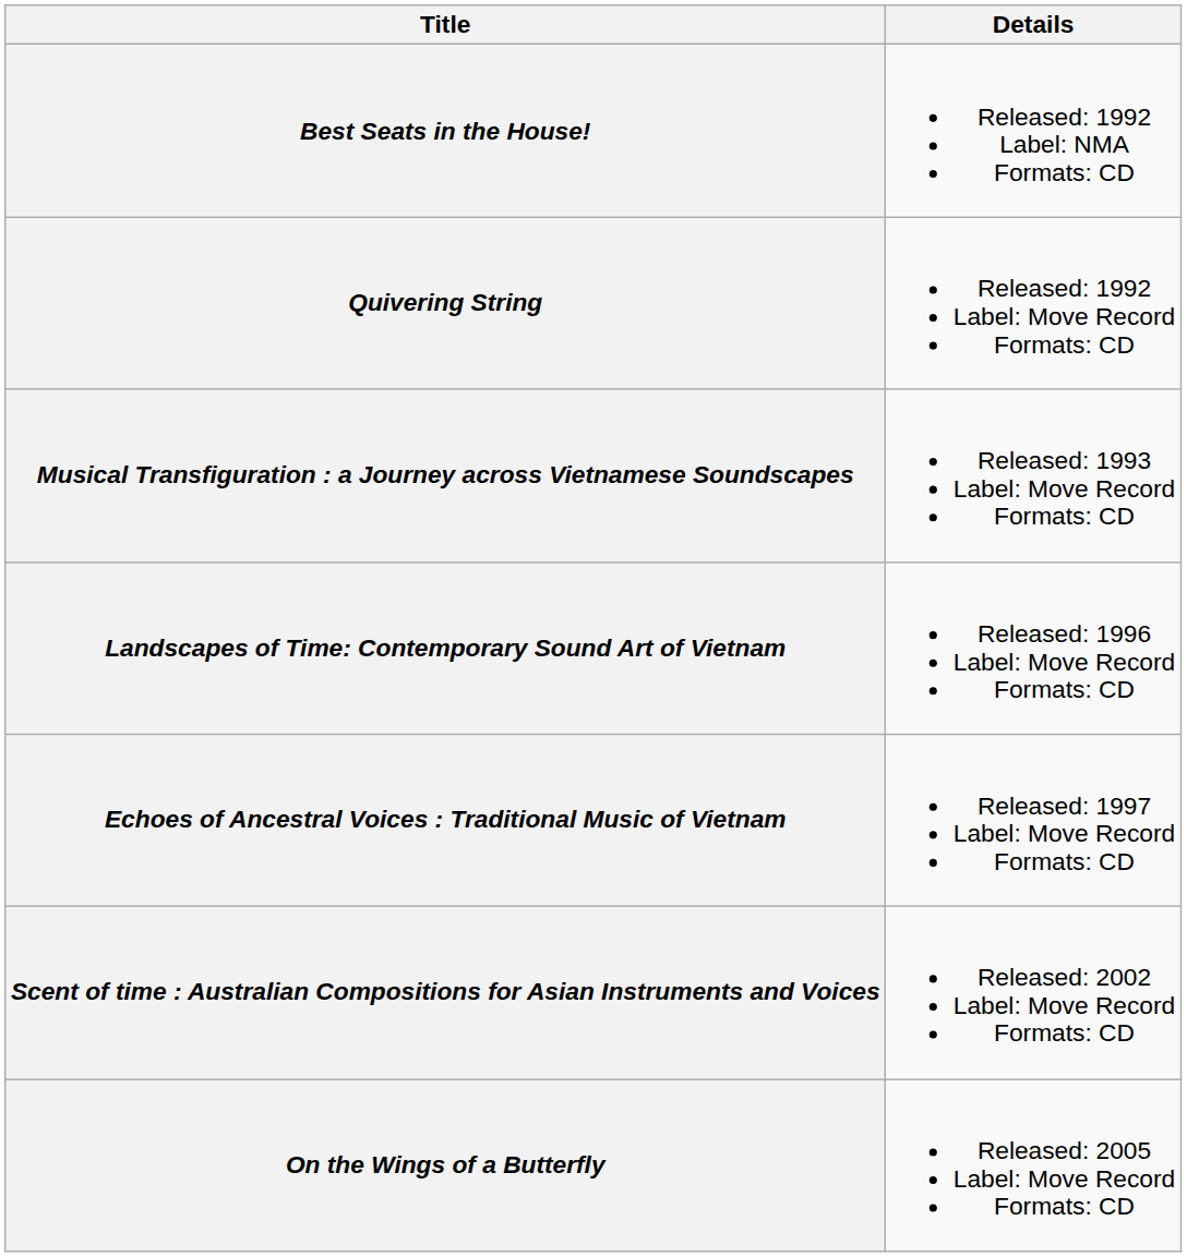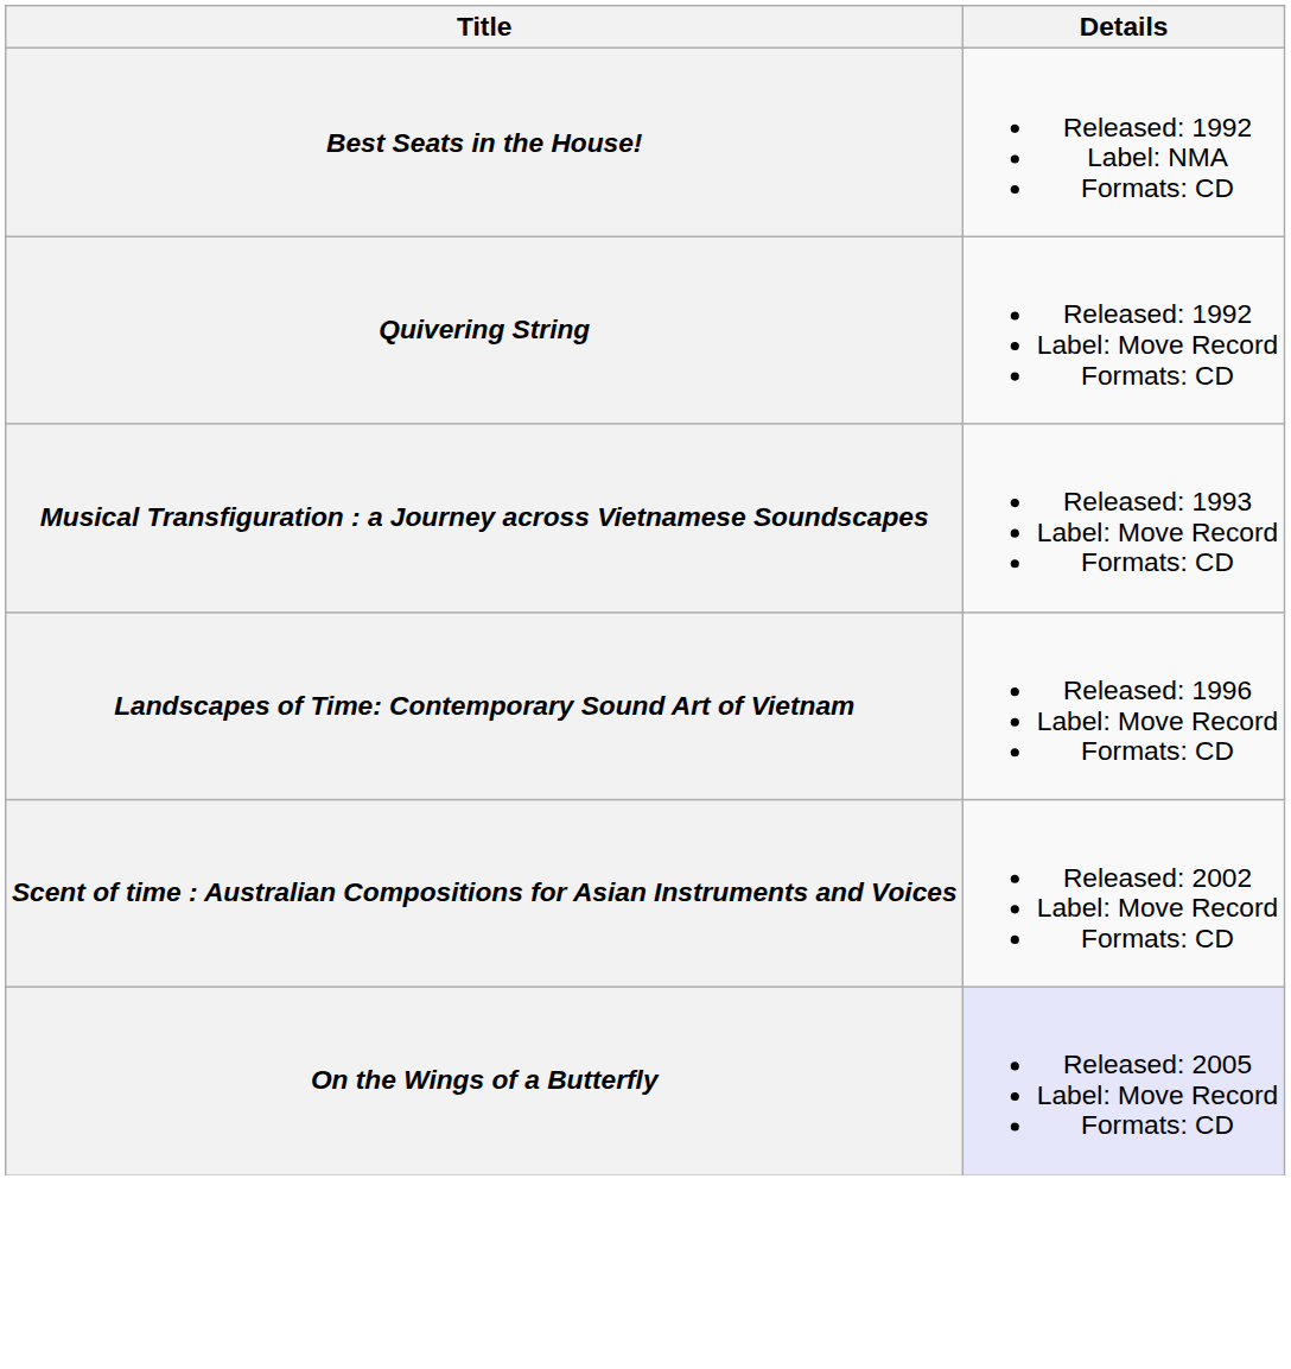- row: Echoes of Ancestral Voices : Traditional Music of Vietnam | Released: 1997 Label: Move Record Formats: CD
On the Wings of a Butterfly | Details: no background -> lavender background
